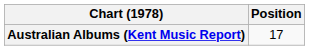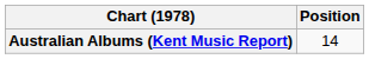Australian Albums (Kent Music Report) | Position: 17 -> 14
